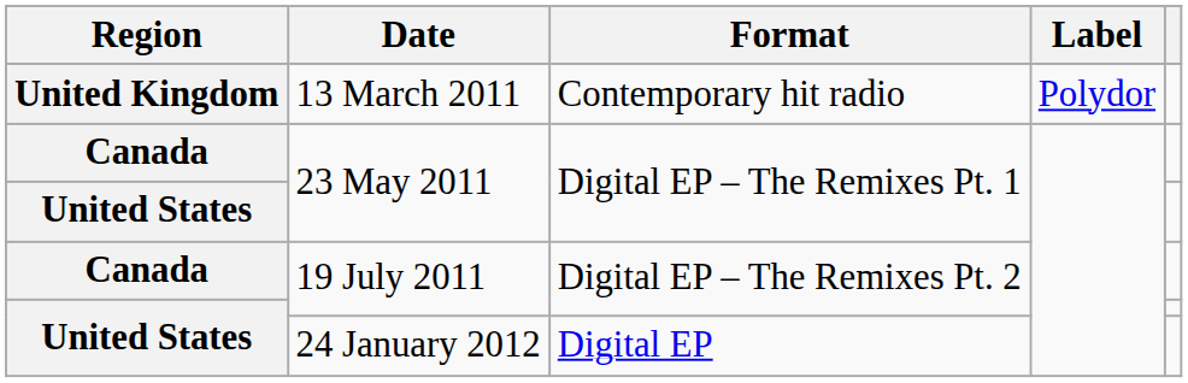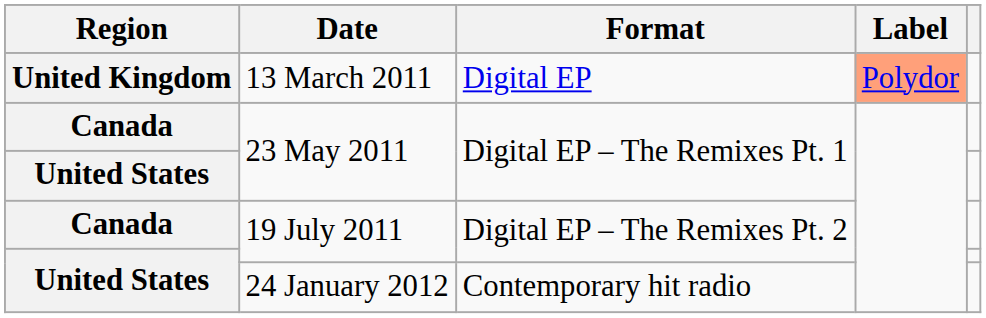13 March 2011 | Format: Contemporary hit radio -> Digital EP
13 March 2011 | Label: no background -> lightsalmon background
24 January 2012 | Format: Digital EP -> Contemporary hit radio
